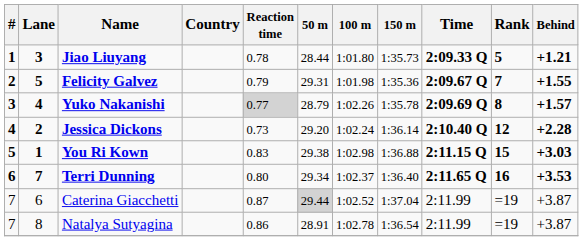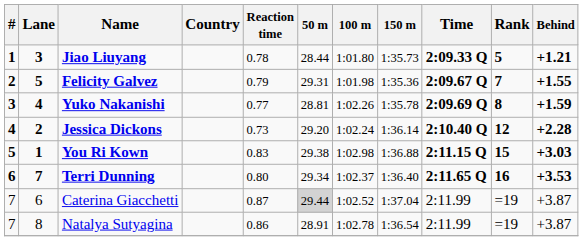Yuko Nakanishi | Reaction time: lightgrey background -> no background
Yuko Nakanishi | 50 m: 28.79 -> 28.81
Yuko Nakanishi | Behind: +1.57 -> +1.59
